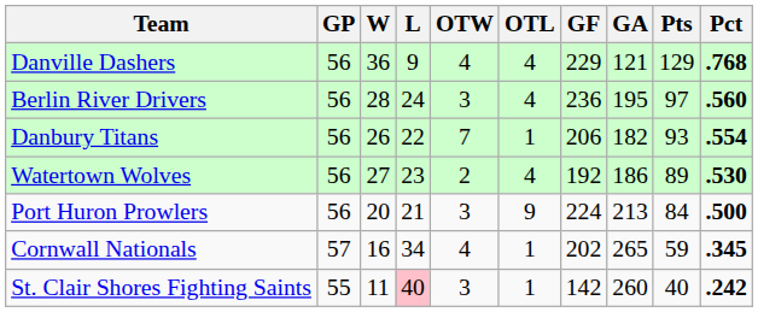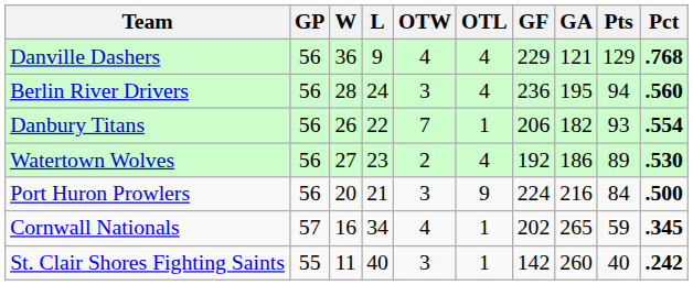Berlin River Drivers | Pts: 97 -> 94
Port Huron Prowlers | GA: 213 -> 216
St. Clair Shores Fighting Saints | L: pink background -> no background
